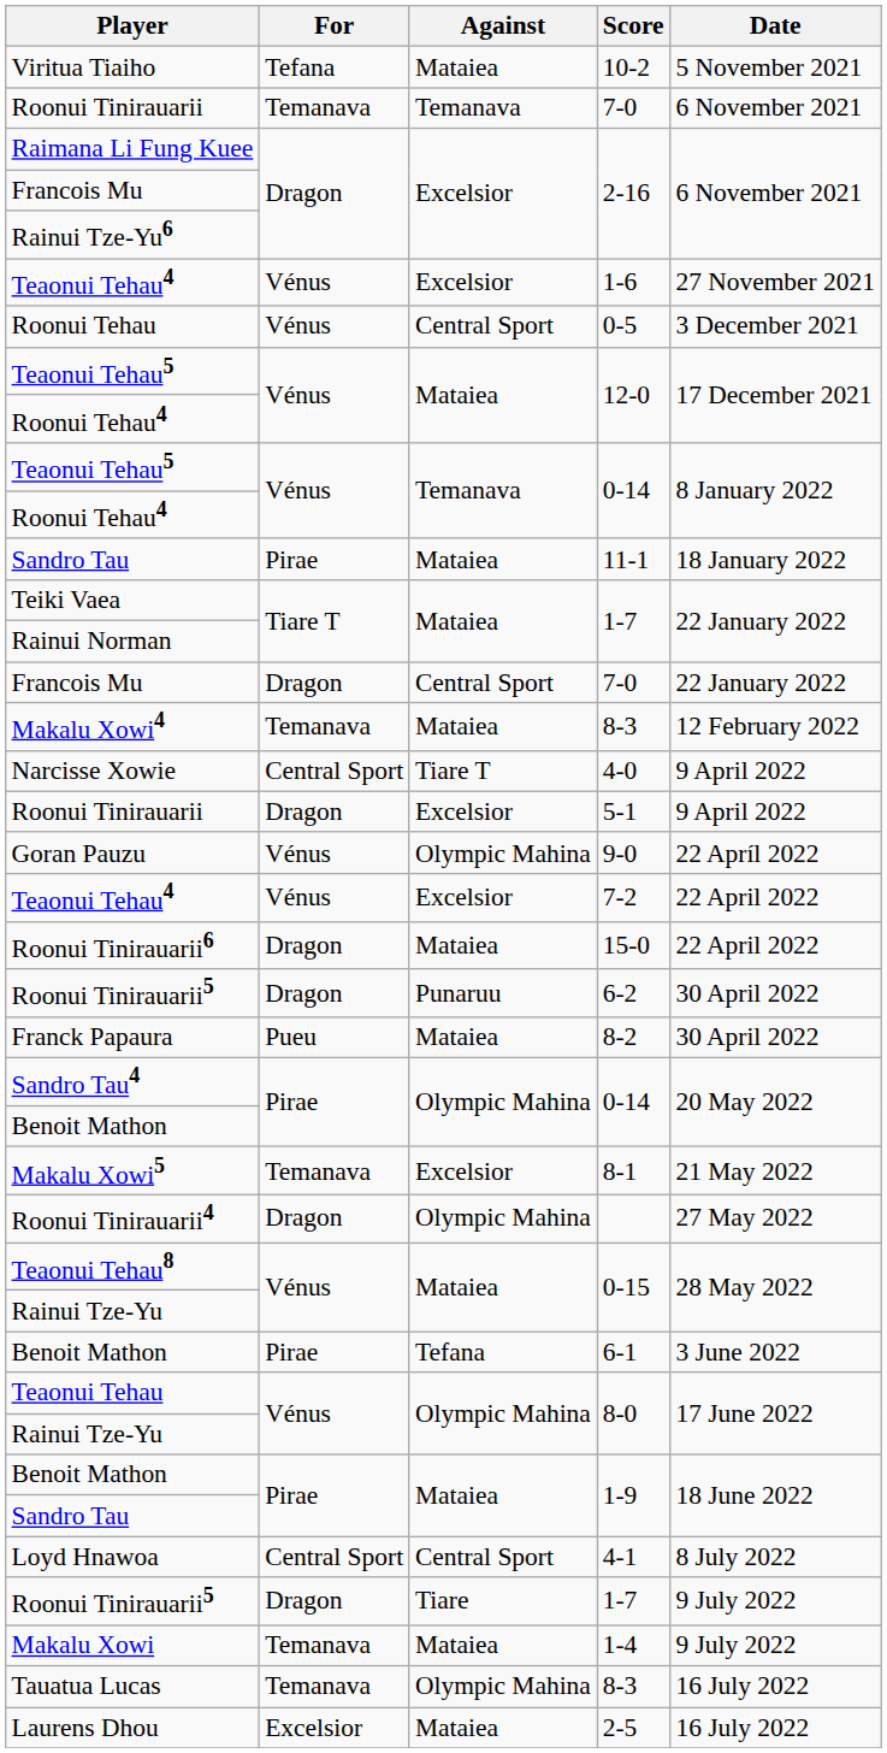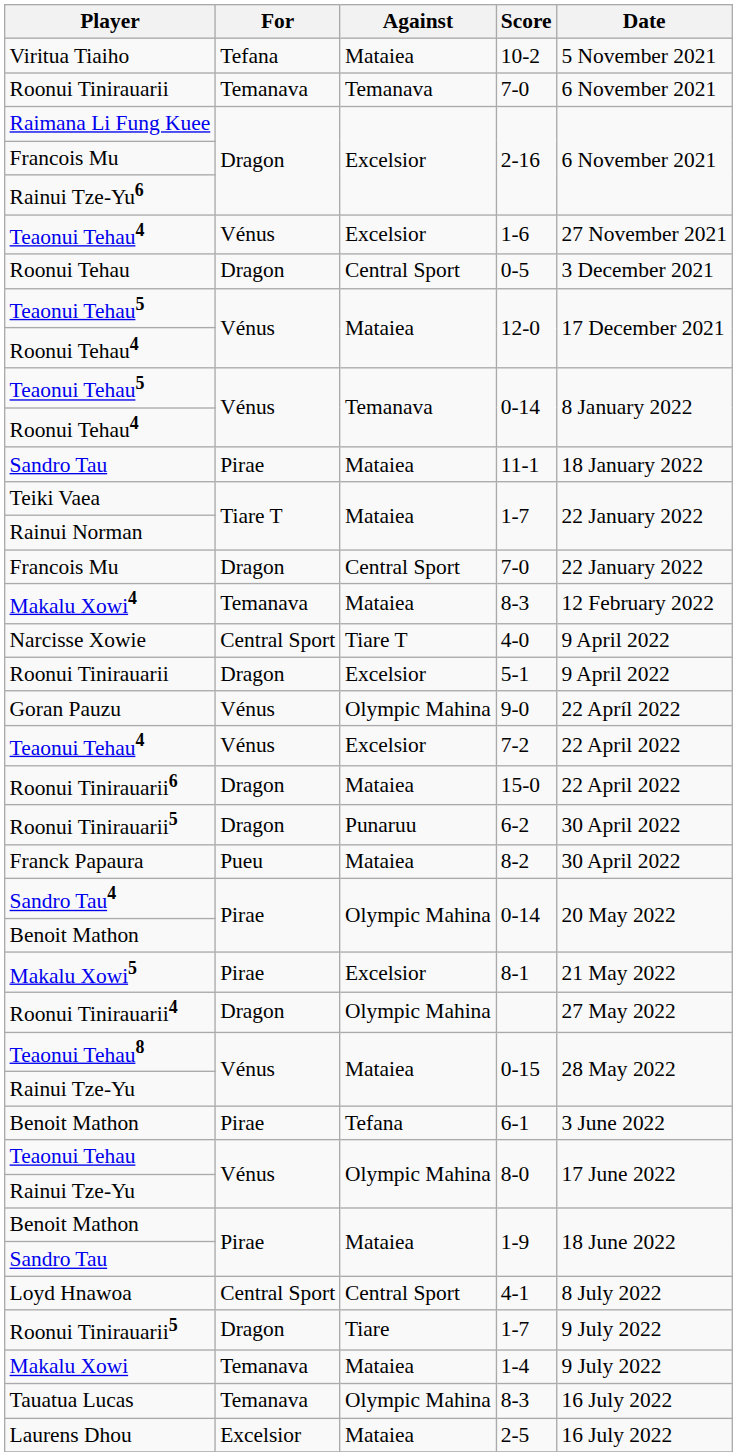Roonui Tehau | For: Vénus -> Dragon
Makalu Xowi5 | For: Temanava -> Pirae
